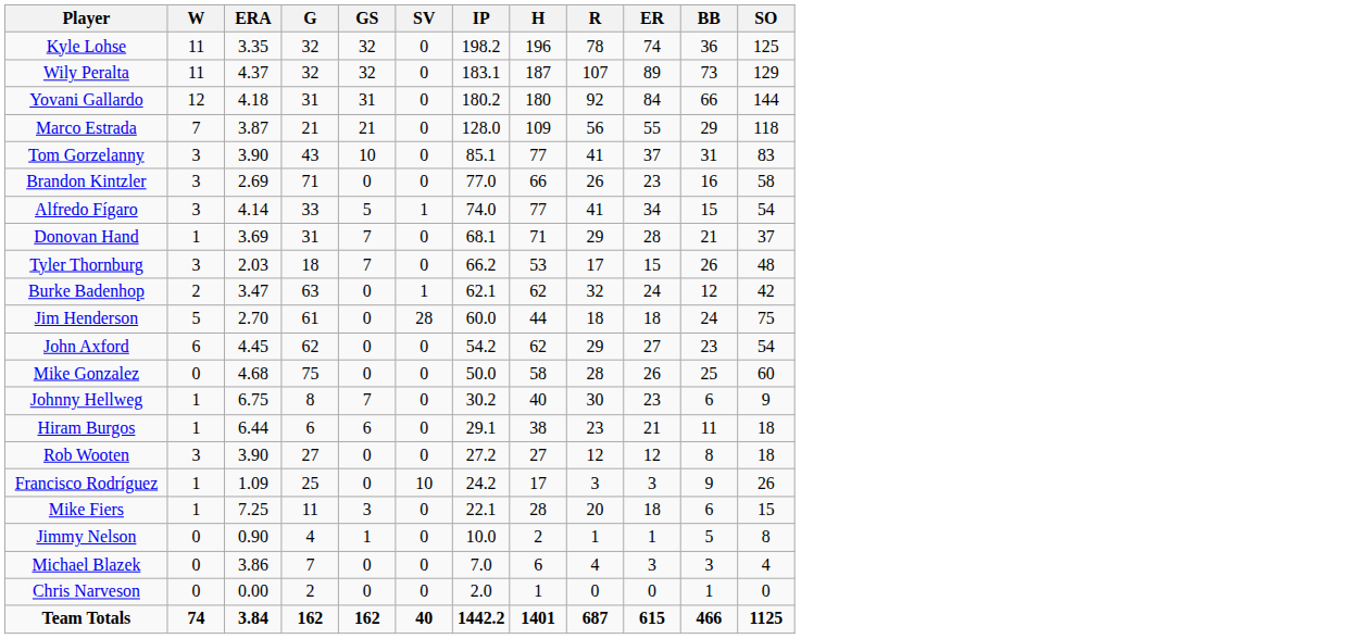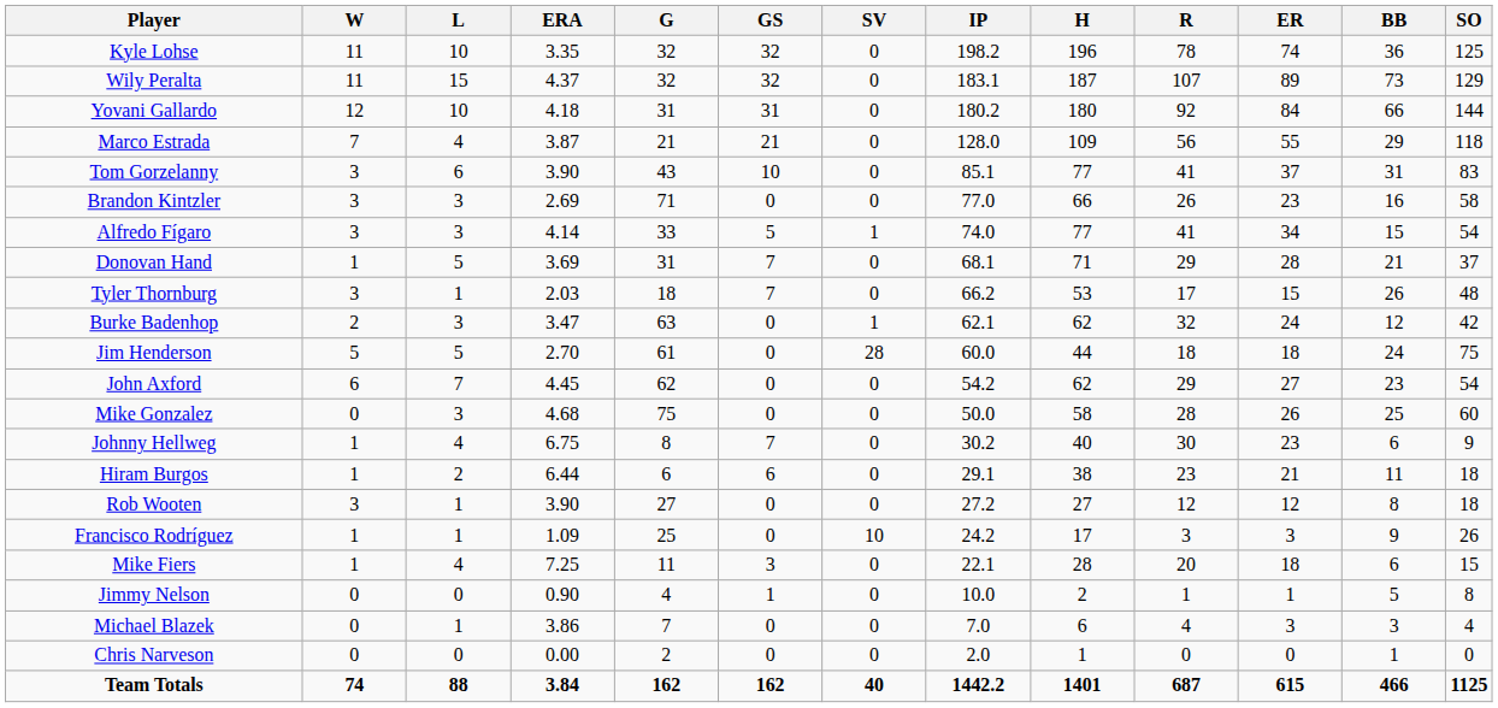+ column: L | 10 | 15 | 10 | 4 | 6 | 3 | 3 | 5 | 1 | 3 | 5 | 7 | 3 | 4 | 2 | 1 | 1 | 4 | 0 | 1 | 0 | 88
